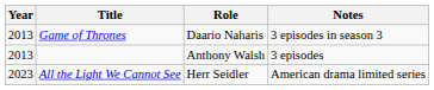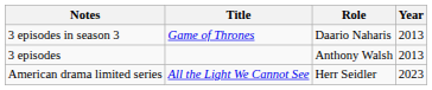columns swapped: Year <-> Notes
